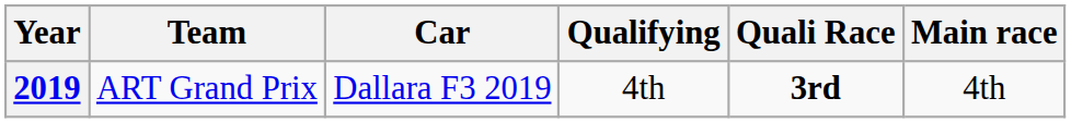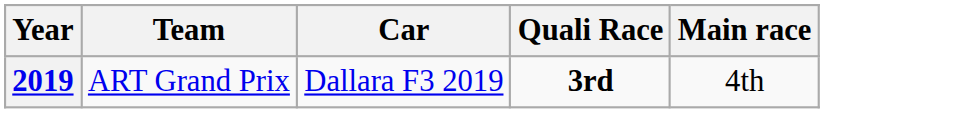- column: Qualifying | 4th
